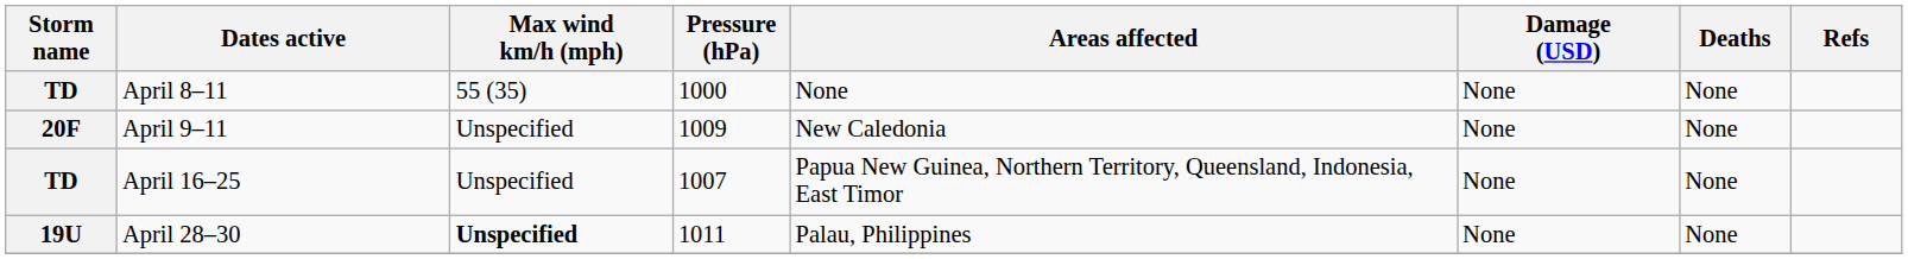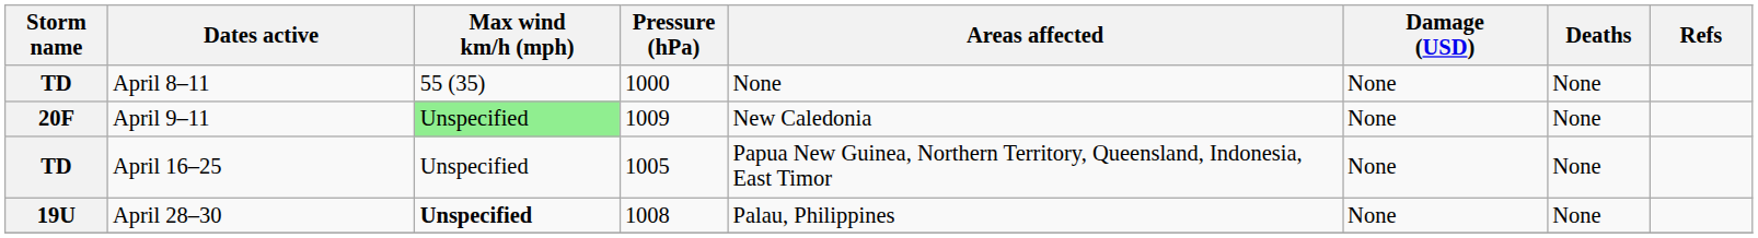April 9–11 | Max wind km/h (mph): no background -> lightgreen background
April 16–25 | Pressure (hPa): 1007 -> 1005
April 28–30 | Pressure (hPa): 1011 -> 1008
